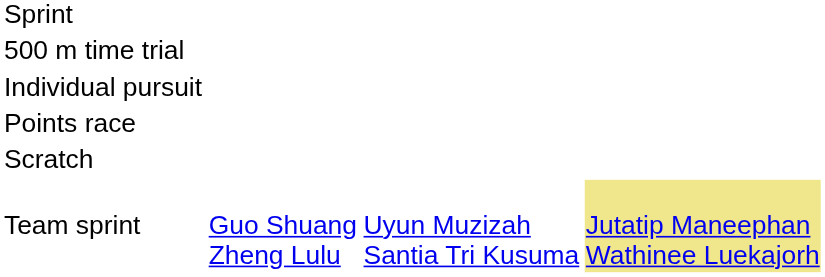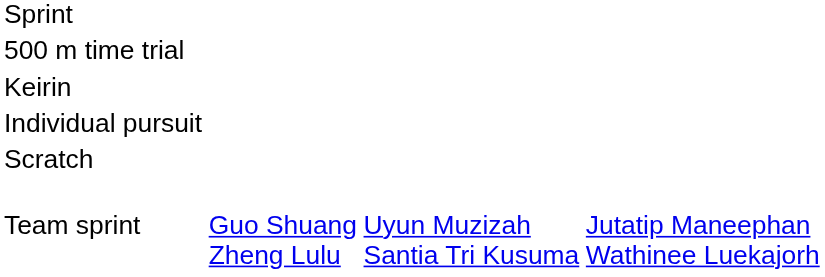+ row: Keirin
- row: Points race
Team sprint | column 4: khaki background -> no background
